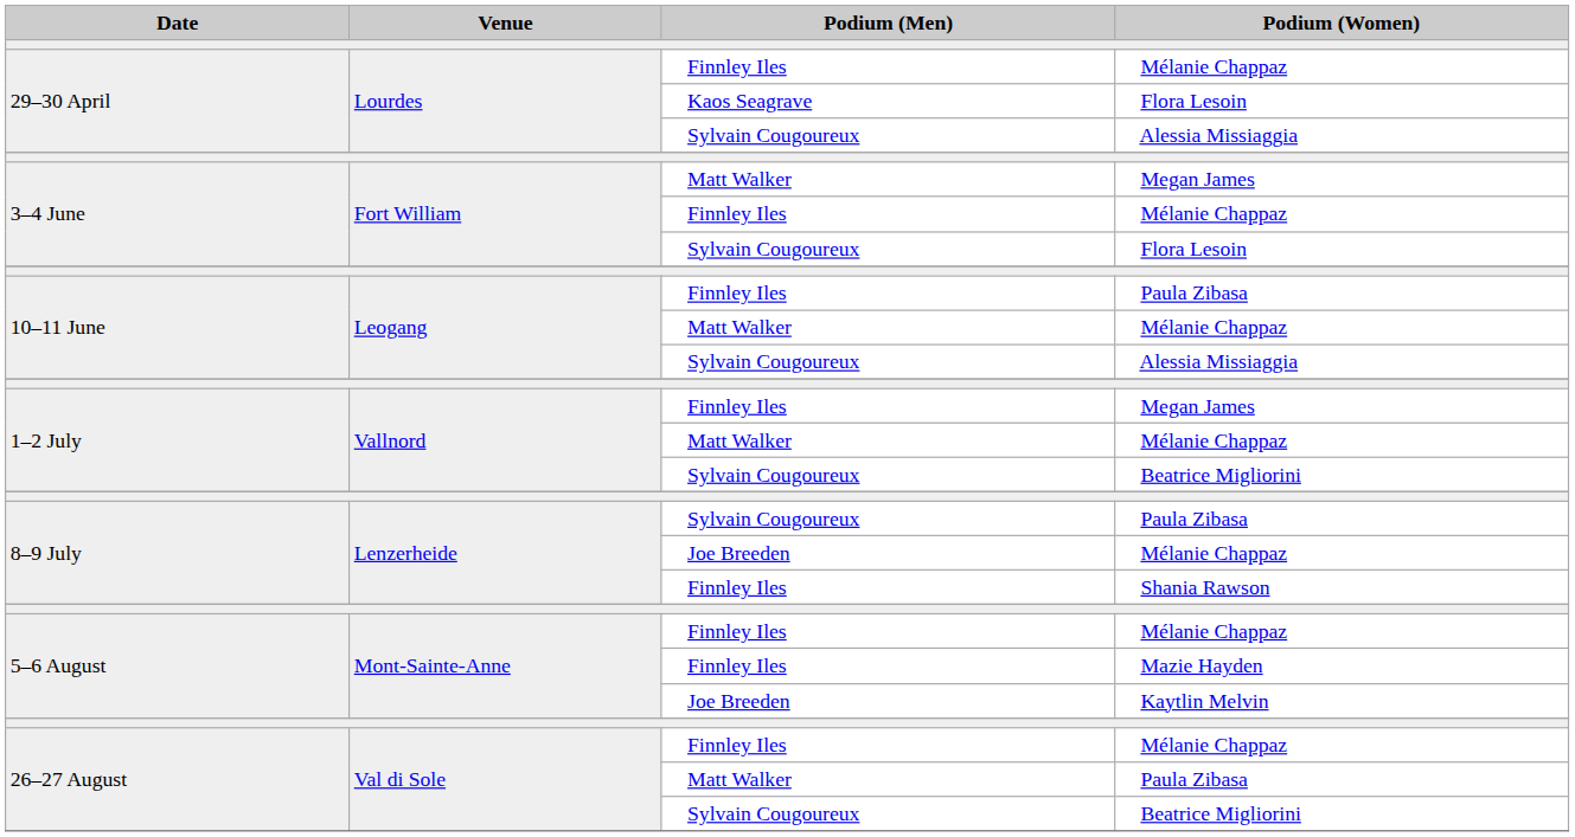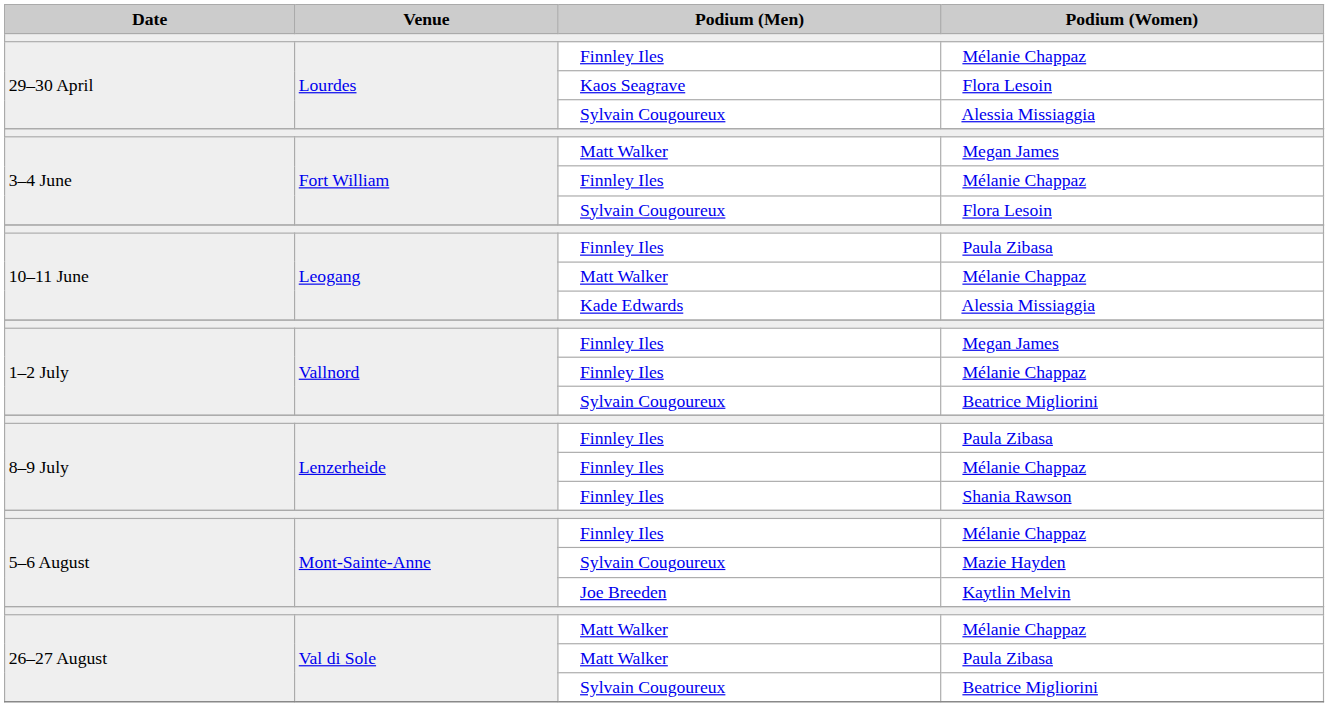10–11 June / Alessia Missiaggia | Podium (Men): Sylvain Cougoureux -> Kade Edwards
1–2 July / Mélanie Chappaz | Podium (Men): Matt Walker -> Finnley Iles
8–9 July / Paula Zibasa | Podium (Men): Sylvain Cougoureux -> Finnley Iles
8–9 July / Mélanie Chappaz | Podium (Men): Joe Breeden -> Finnley Iles
Mazie Hayden | Podium (Men): Finnley Iles -> Sylvain Cougoureux
26–27 August / Mélanie Chappaz | Podium (Men): Finnley Iles -> Matt Walker
